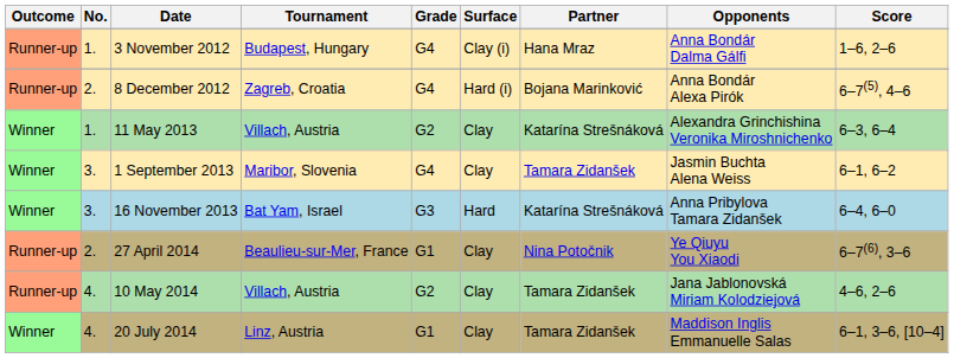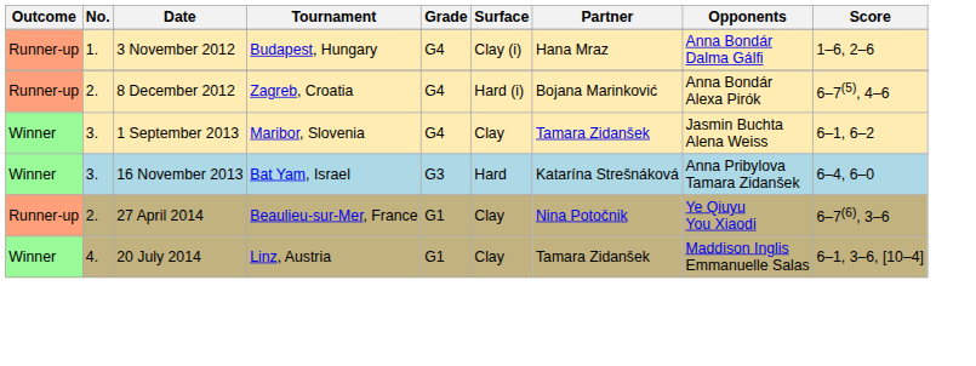- row: Winner | 1. | 11 May 2013 | Villach, Austria | G2 | Clay | Katarína Strešnáková | Alexandra Grinchishina Veronika Miroshnichenko | 6–3, 6–4
- row: Runner-up | 4. | 10 May 2014 | Villach, Austria | G2 | Clay | Tamara Zidanšek | Jana Jablonovská Miriam Kolodziejová | 4–6, 2–6
